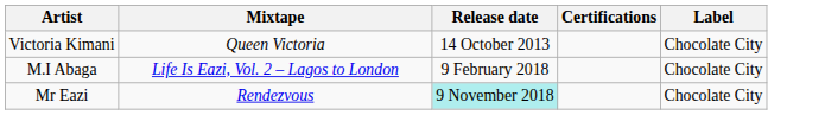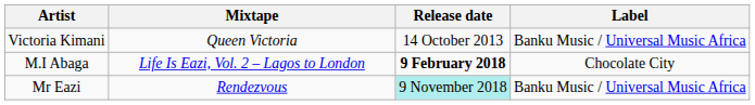- column: Certifications
Victoria Kimani | Label: Chocolate City -> Banku Music / Universal Music Africa
M.I Abaga | Release date: normal -> bold
Mr Eazi | Label: Chocolate City -> Banku Music / Universal Music Africa
